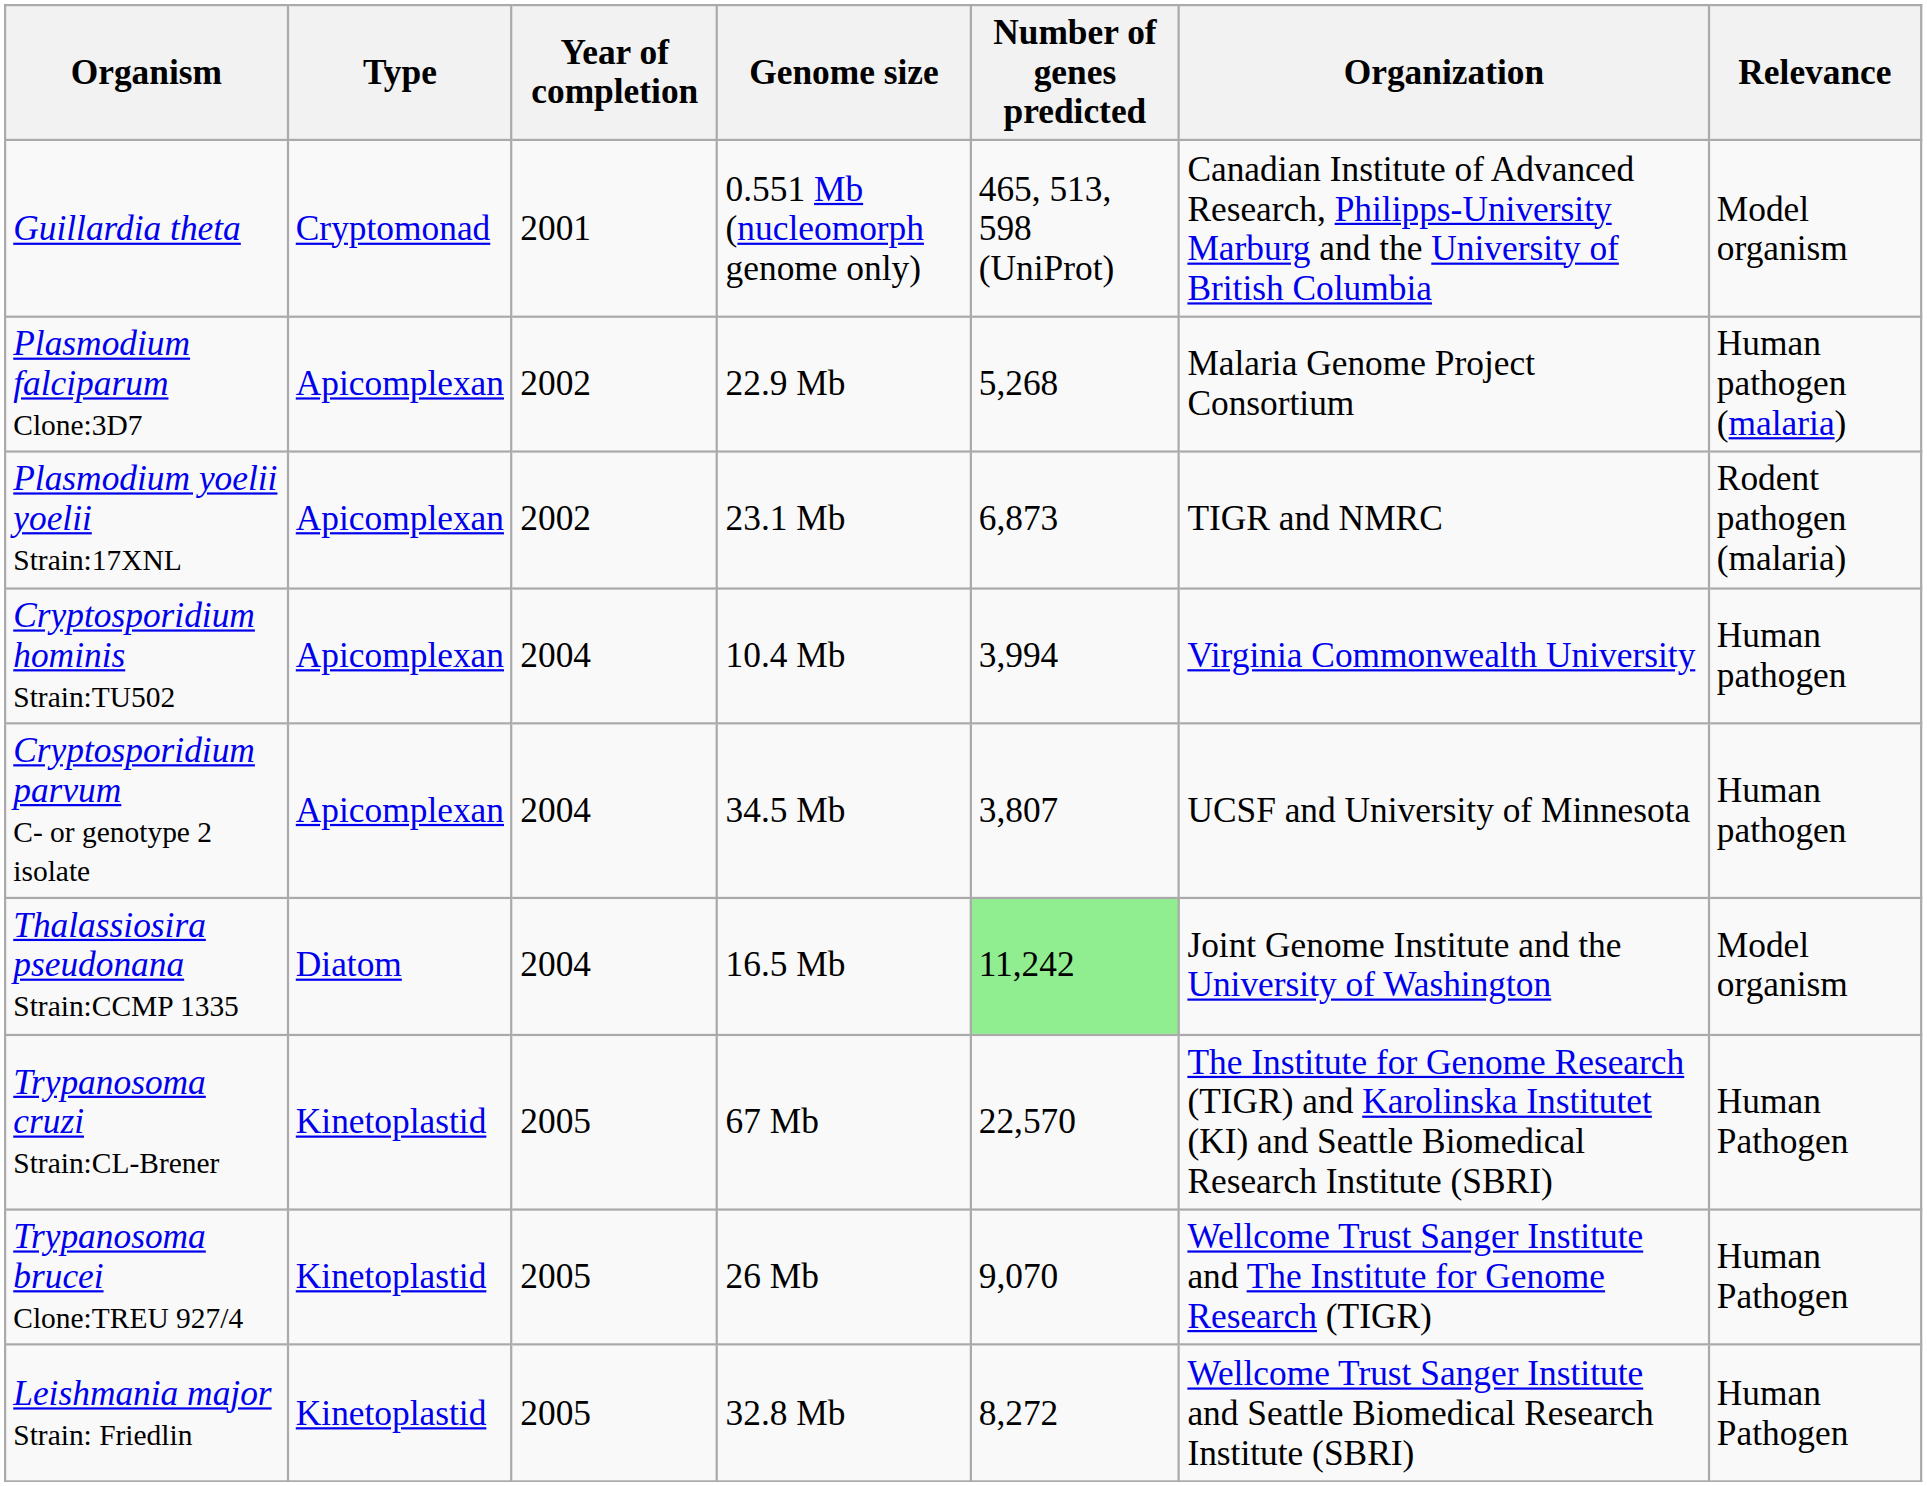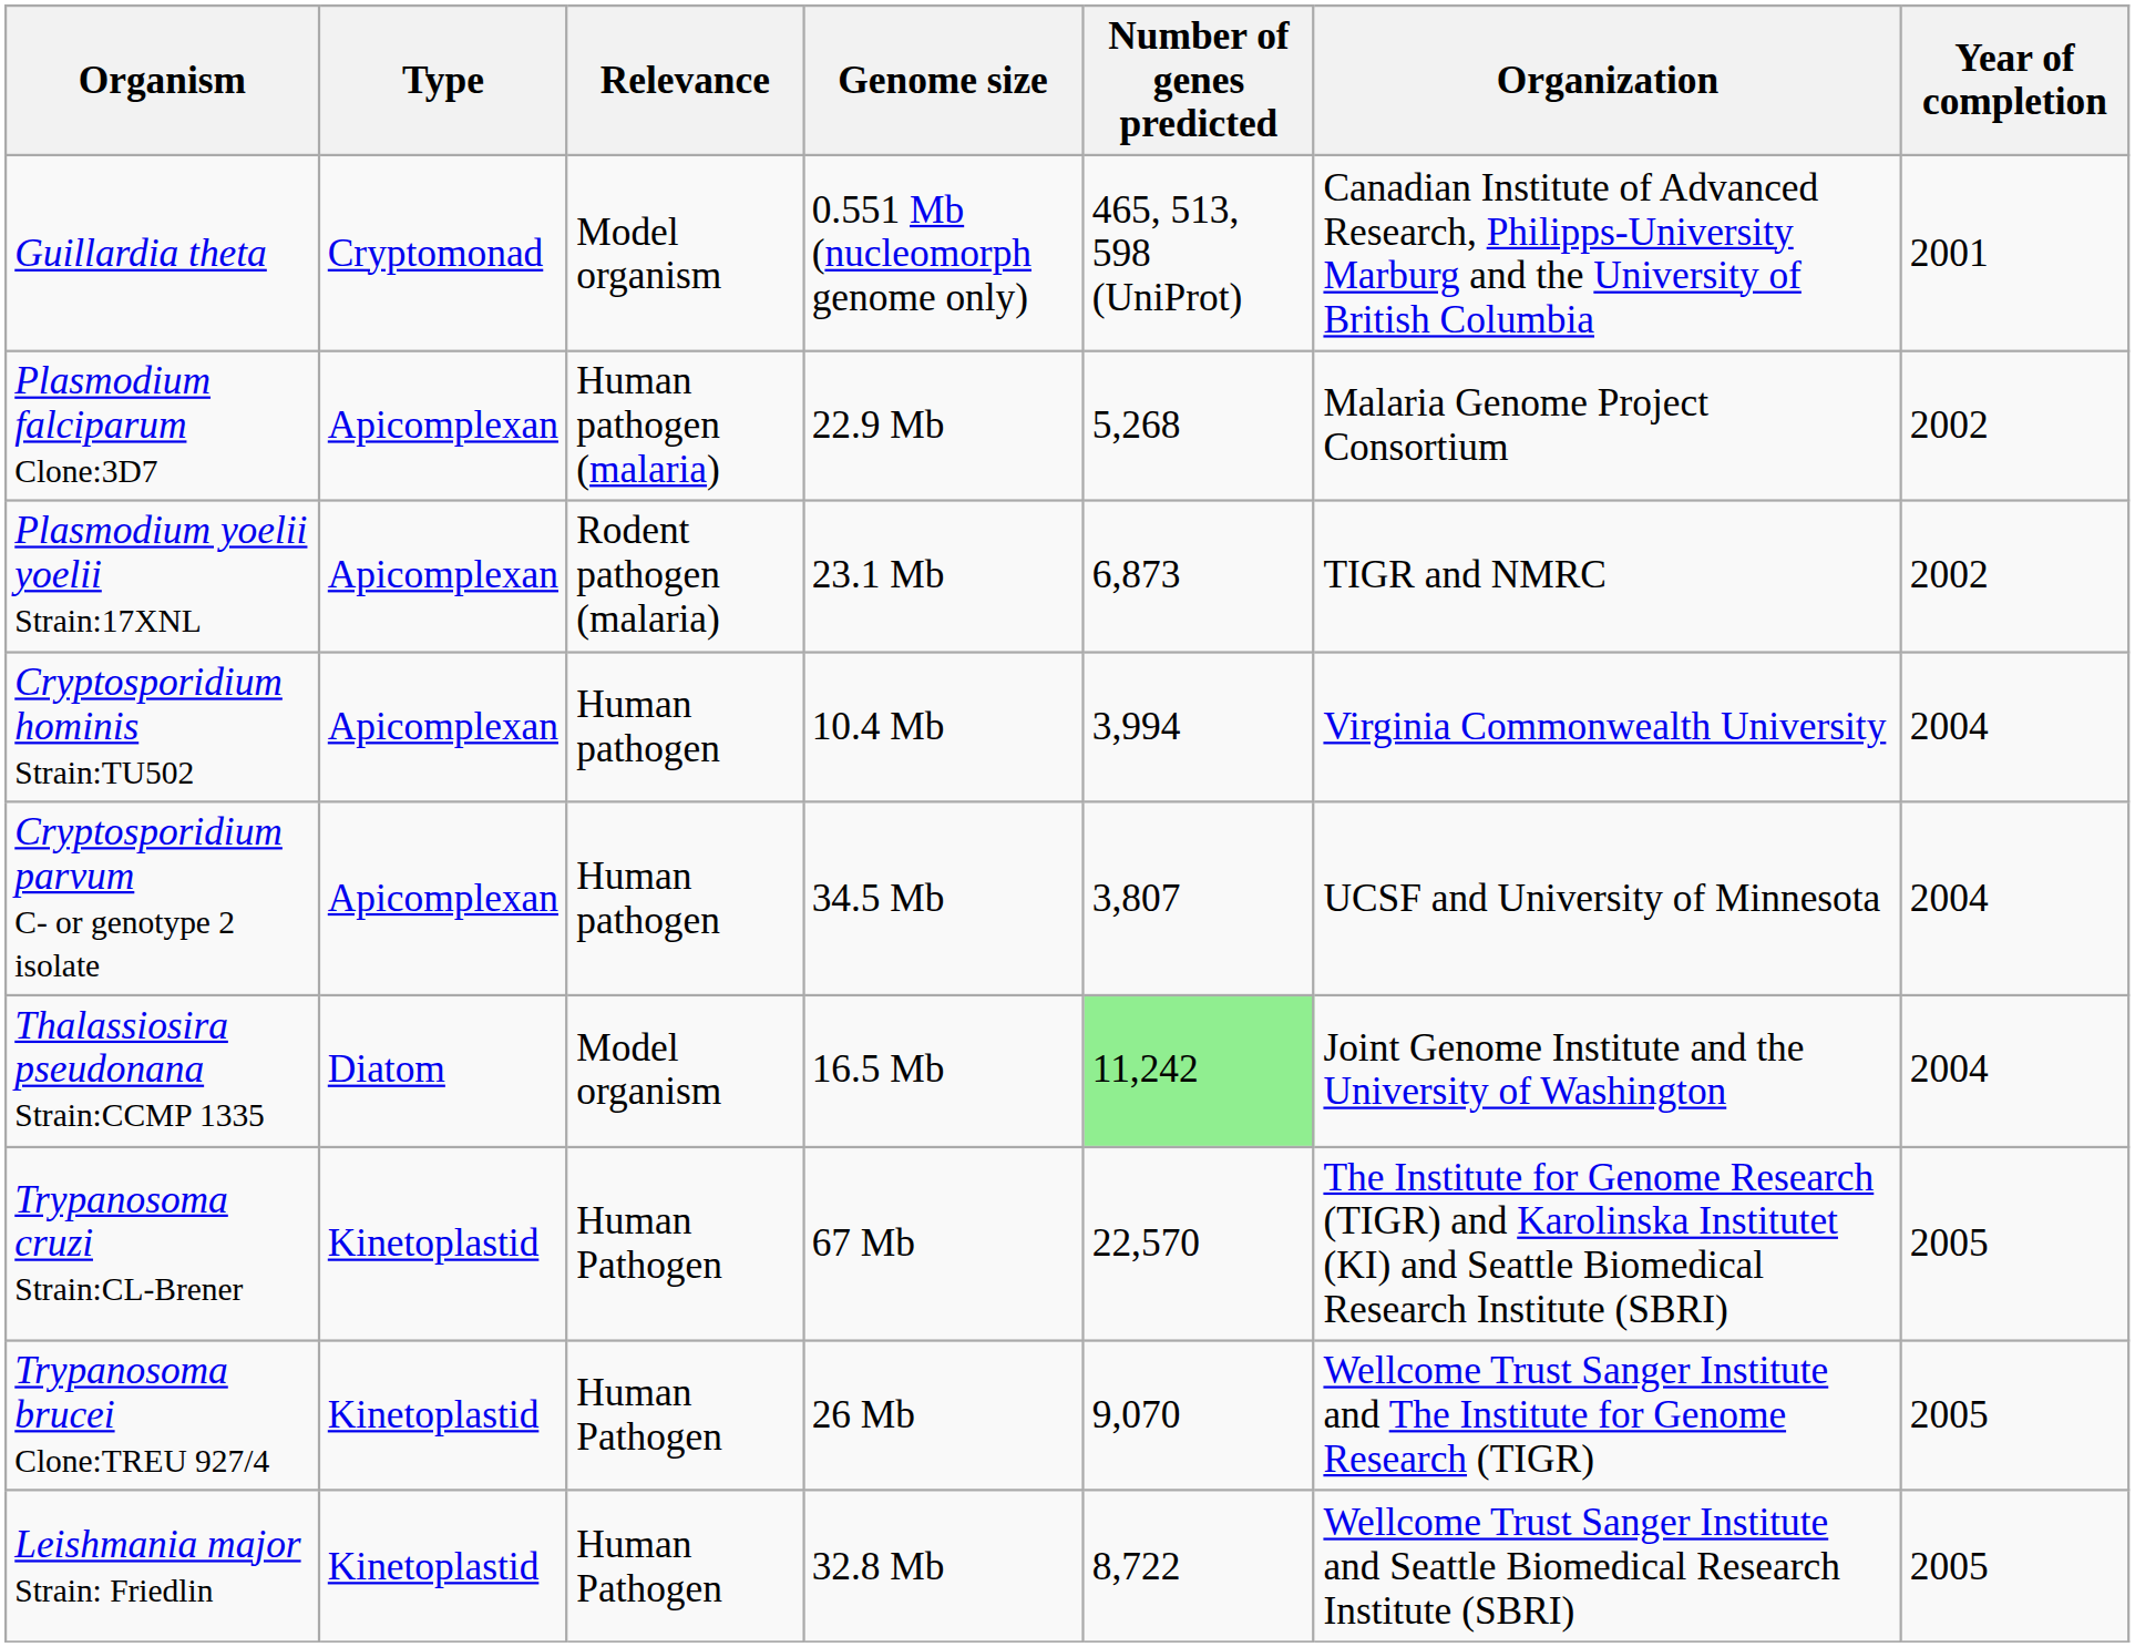columns swapped: Relevance <-> Year of completion
Leishmania major Strain: Friedlin | Number of genes predicted: 8,272 -> 8,722
